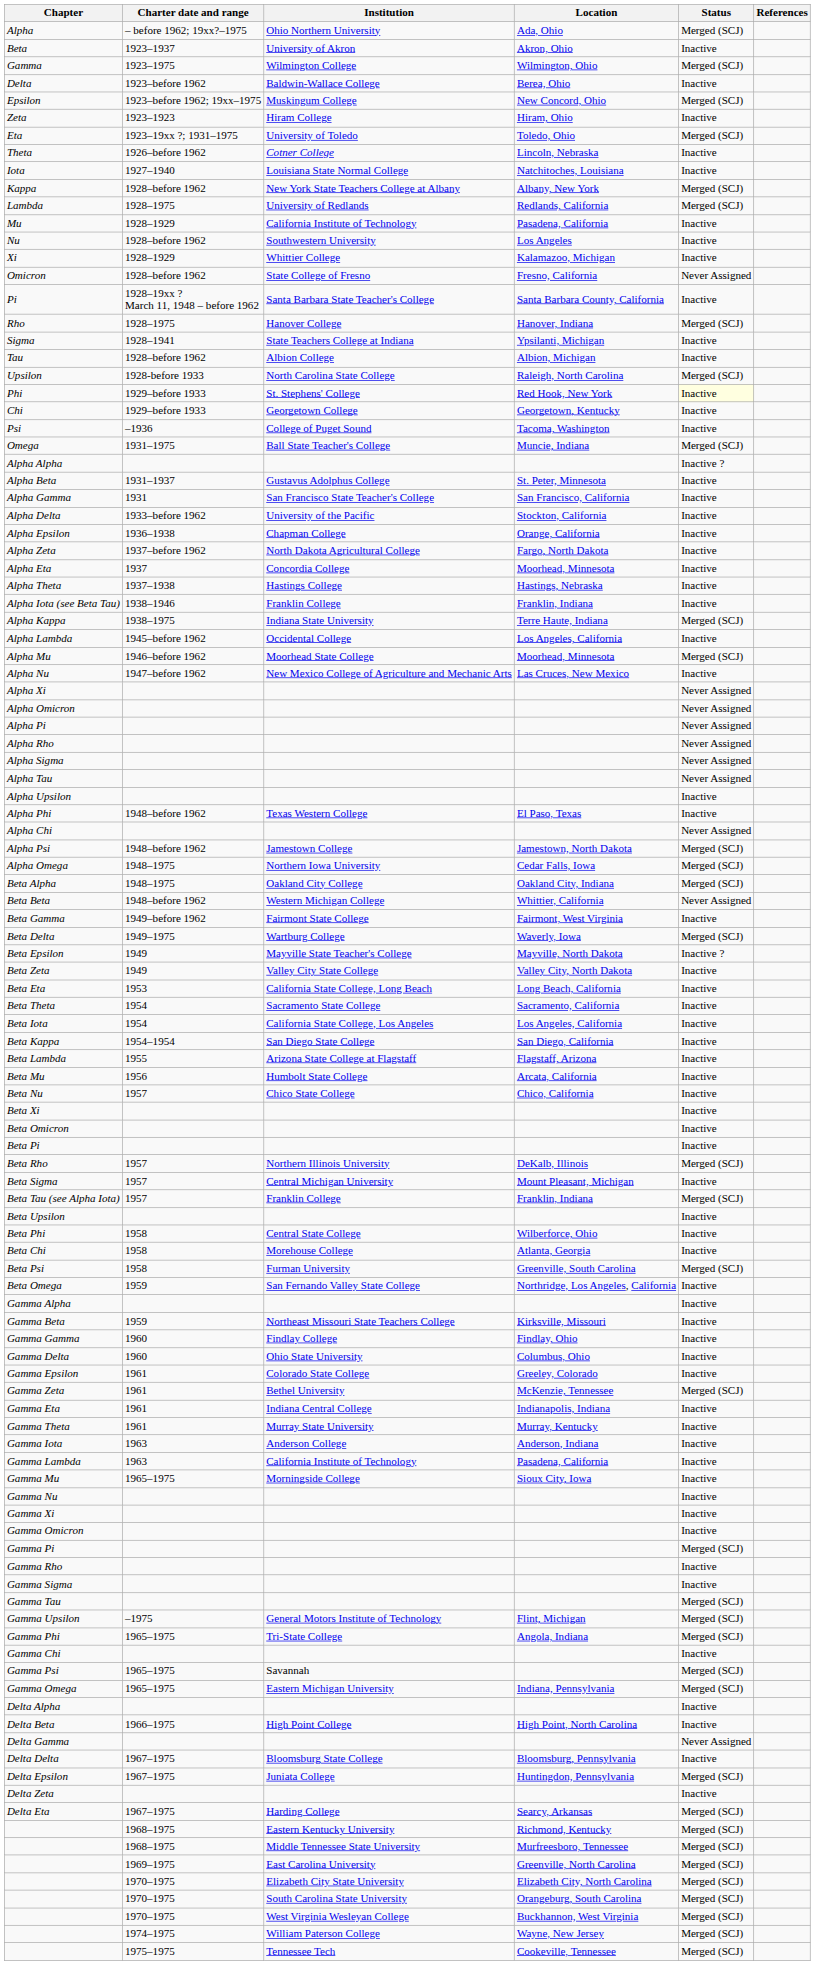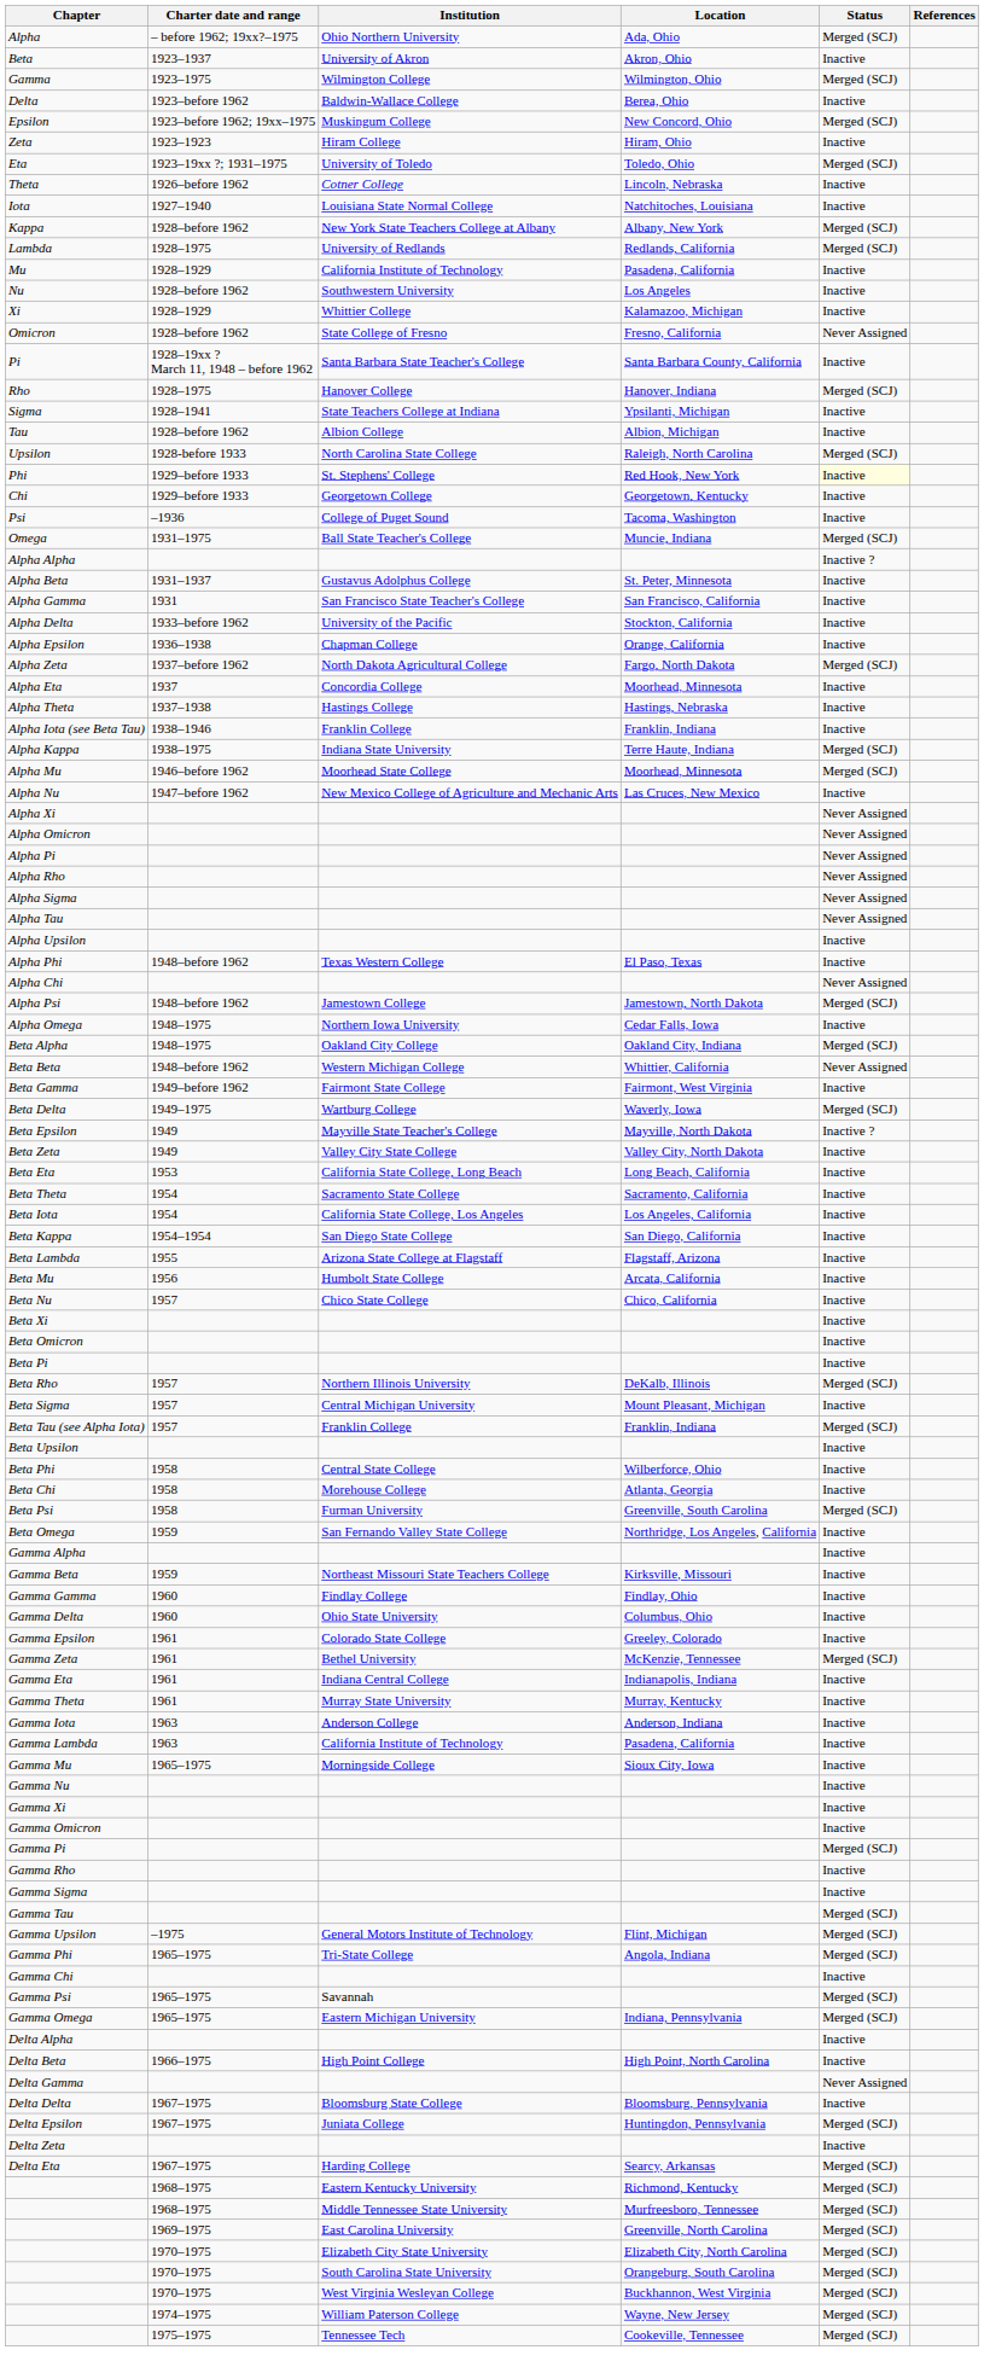Alpha Zeta | Status: Inactive -> Merged (SCJ)
- row: Alpha Lambda | 1945–before 1962 | Occidental College | Los Angeles, California | Inactive
Alpha Omega | Status: Merged (SCJ) -> Inactive
